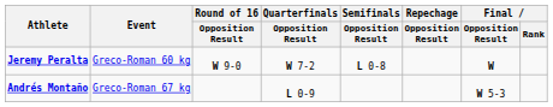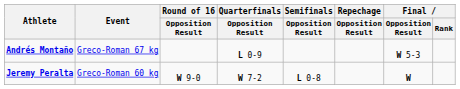rows swapped: Jeremy Peralta <-> Andrés Montaño
